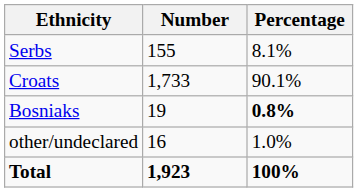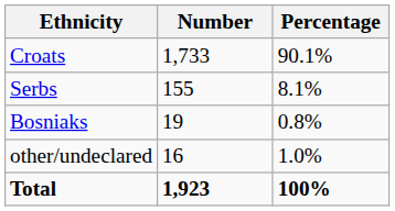rows swapped: Croats <-> Serbs
Bosniaks | Percentage: bold -> normal
